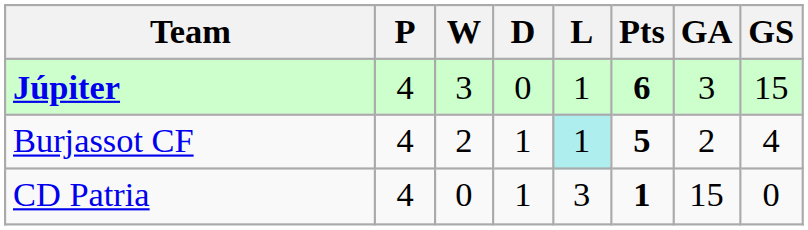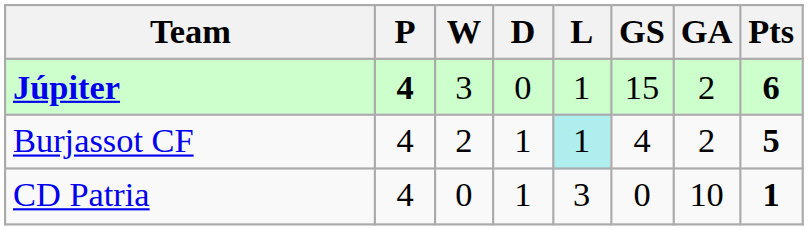columns swapped: GS <-> Pts
Júpiter | P: normal -> bold
Júpiter | GA: 3 -> 2
CD Patria | GA: 15 -> 10
